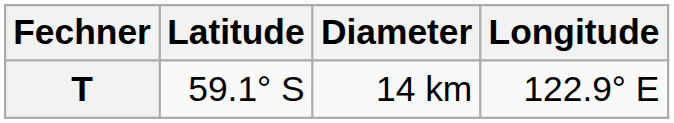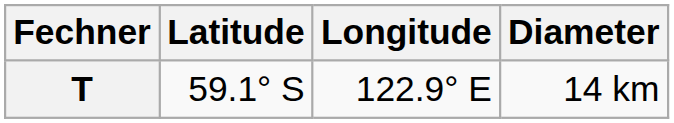columns swapped: Longitude <-> Diameter
